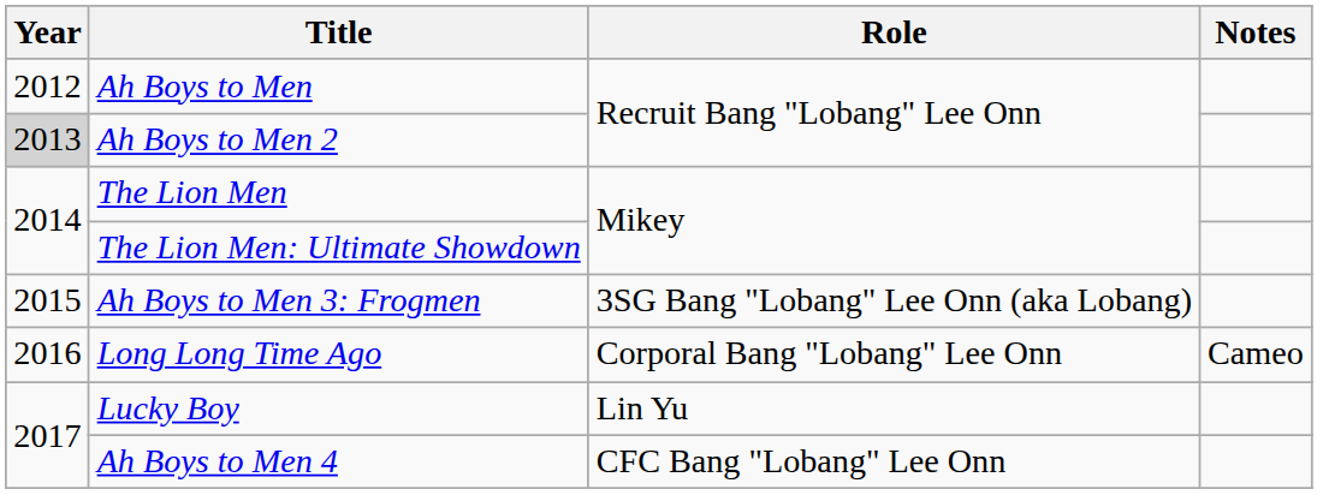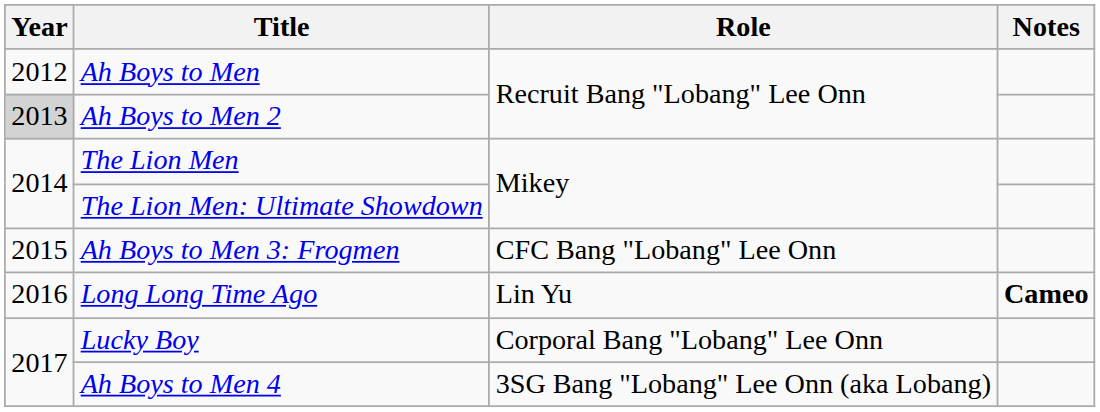Ah Boys to Men 3: Frogmen | Role: 3SG Bang "Lobang" Lee Onn (aka Lobang) -> CFC Bang "Lobang" Lee Onn
Long Long Time Ago | Role: Corporal Bang "Lobang" Lee Onn -> Lin Yu
Long Long Time Ago | Notes: normal -> bold
Lucky Boy | Role: Lin Yu -> Corporal Bang "Lobang" Lee Onn
Ah Boys to Men 4 | Role: CFC Bang "Lobang" Lee Onn -> 3SG Bang "Lobang" Lee Onn (aka Lobang)
